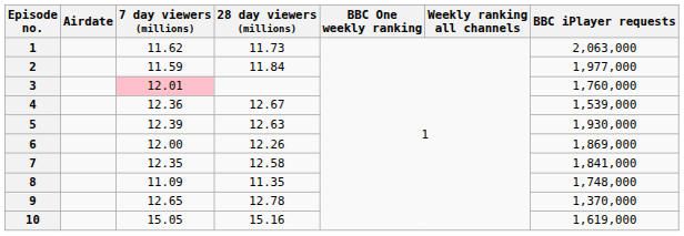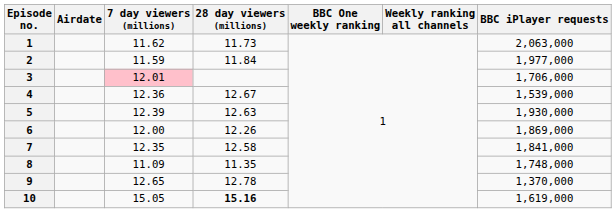3 | BBC iPlayer requests: 1,760,000 -> 1,706,000
10 | 28 day viewers (millions): normal -> bold
